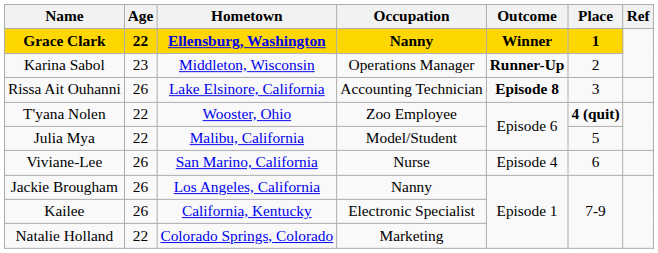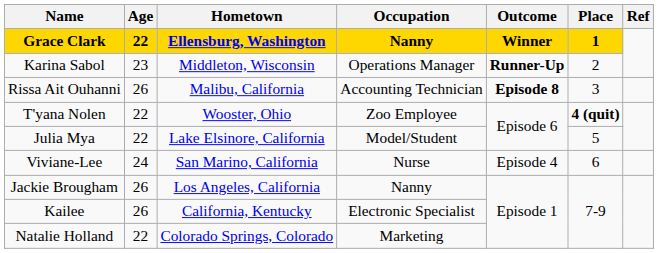Rissa Ait Ouhanni | Hometown: Lake Elsinore, California -> Malibu, California
Julia Mya | Hometown: Malibu, California -> Lake Elsinore, California
Viviane-Lee | Age: 26 -> 24
